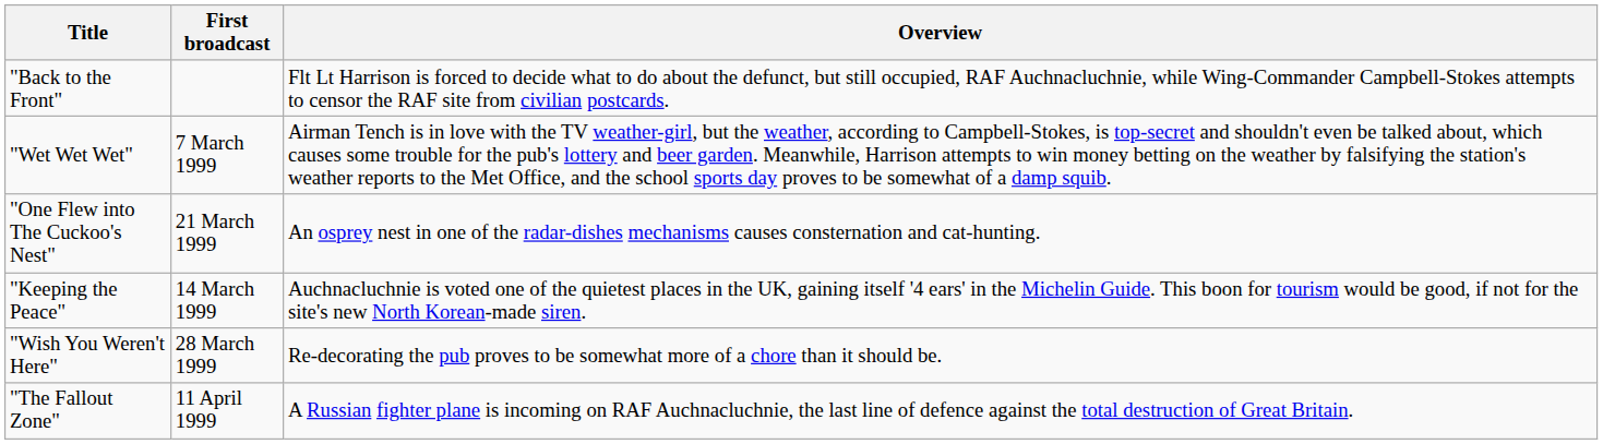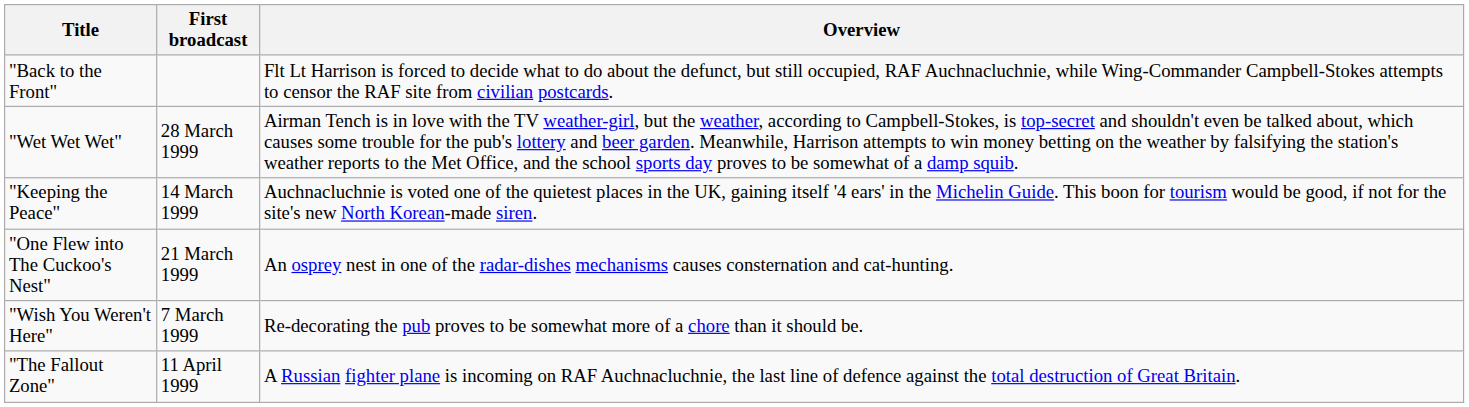"Wet Wet Wet" | First broadcast: 7 March 1999 -> 28 March 1999
rows swapped: "Keeping the Peace" <-> "One Flew into The Cuckoo's Nest"
"Wish You Weren't Here" | First broadcast: 28 March 1999 -> 7 March 1999
